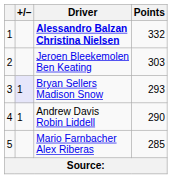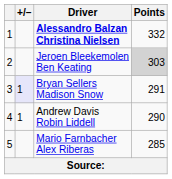Jeroen Bleekemolen Ben Keating | Points: no background -> lightgrey background
Bryan Sellers Madison Snow | Points: 293 -> 291
